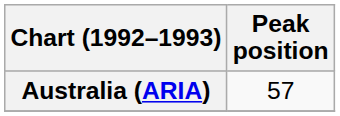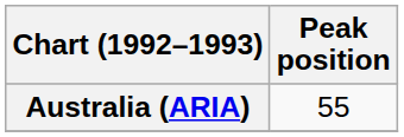Australia (ARIA) | Peak position: 57 -> 55
